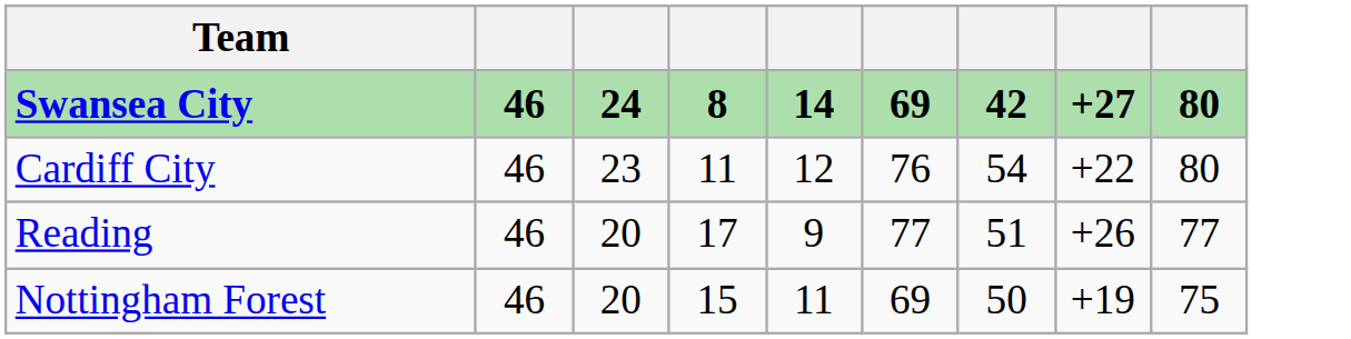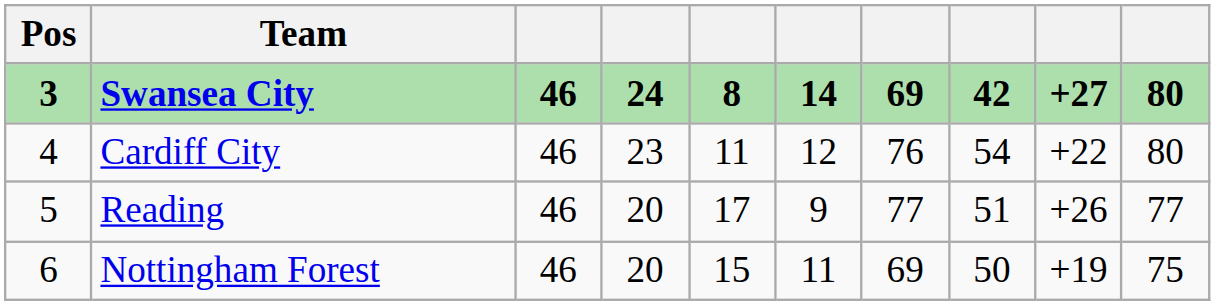+ column: Pos | 3 | 4 | 5 | 6
